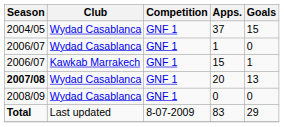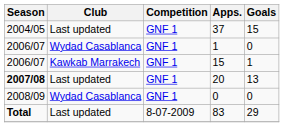37 | Club: Wydad Casablanca -> Last updated
20 | Club: Wydad Casablanca -> Last updated
